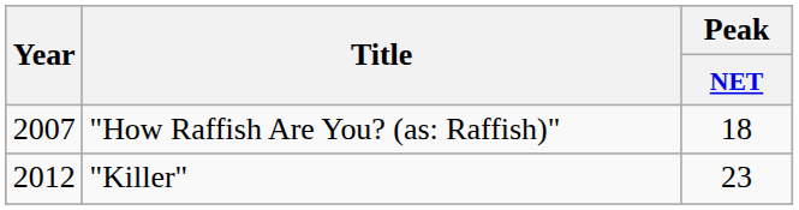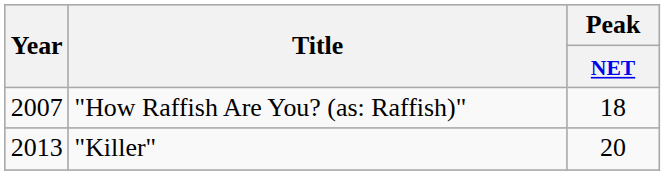"Killer" | Year: 2012 -> 2013
"Killer" | Peak / NET: 23 -> 20
